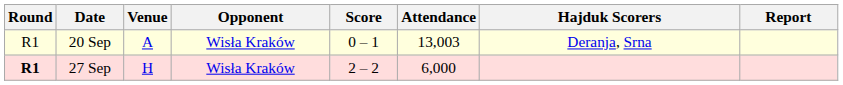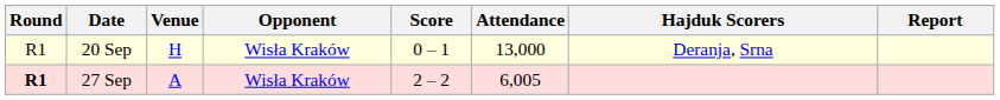20 Sep | Venue: A -> H
20 Sep | Attendance: 13,003 -> 13,000
27 Sep | Venue: H -> A
27 Sep | Attendance: 6,000 -> 6,005
